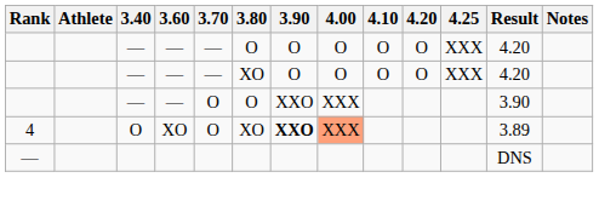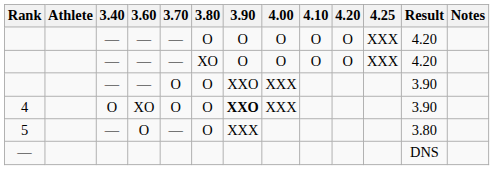4 | 3.80: XO -> O
4 | 4.00: lightsalmon background -> no background
4 | Result: 3.89 -> 3.90
+ row: 5 | — | O | — | O | XXX | 3.80
